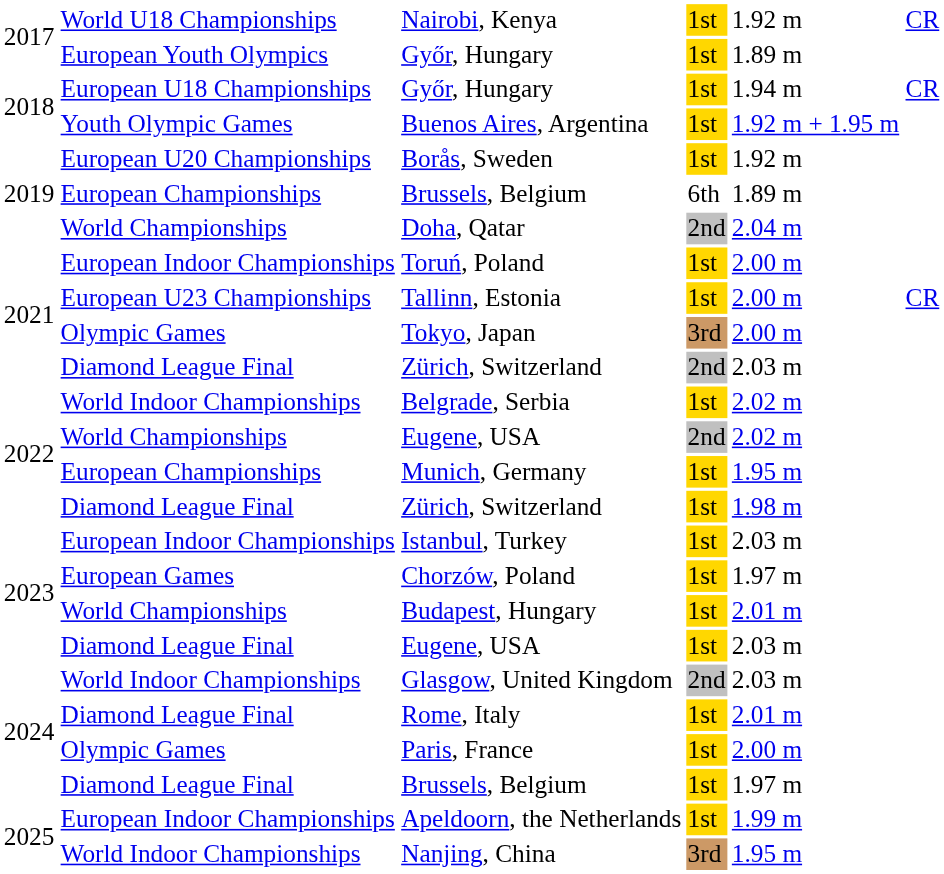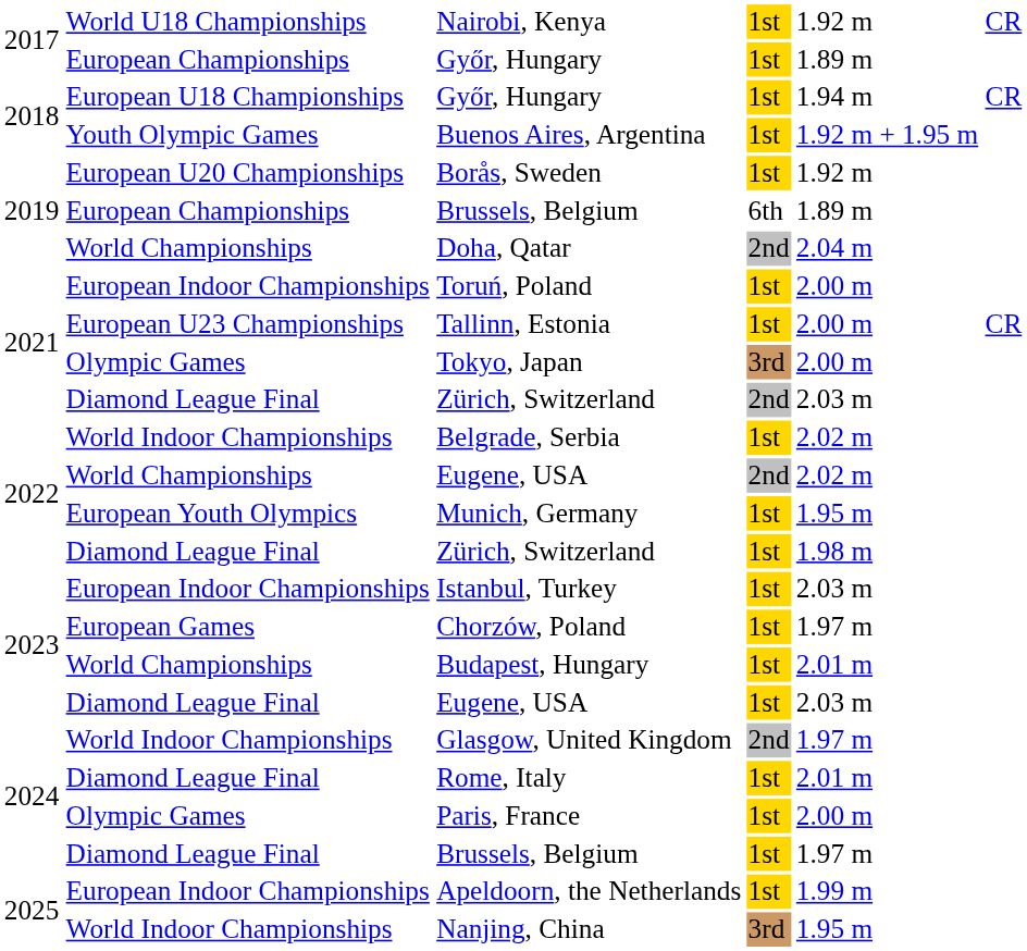2017 / Győr, Hungary | column 2: European Youth Olympics -> European Championships
Munich, Germany | column 2: European Championships -> European Youth Olympics
Glasgow, United Kingdom | column 5: 2.03 m -> 1.97 m
